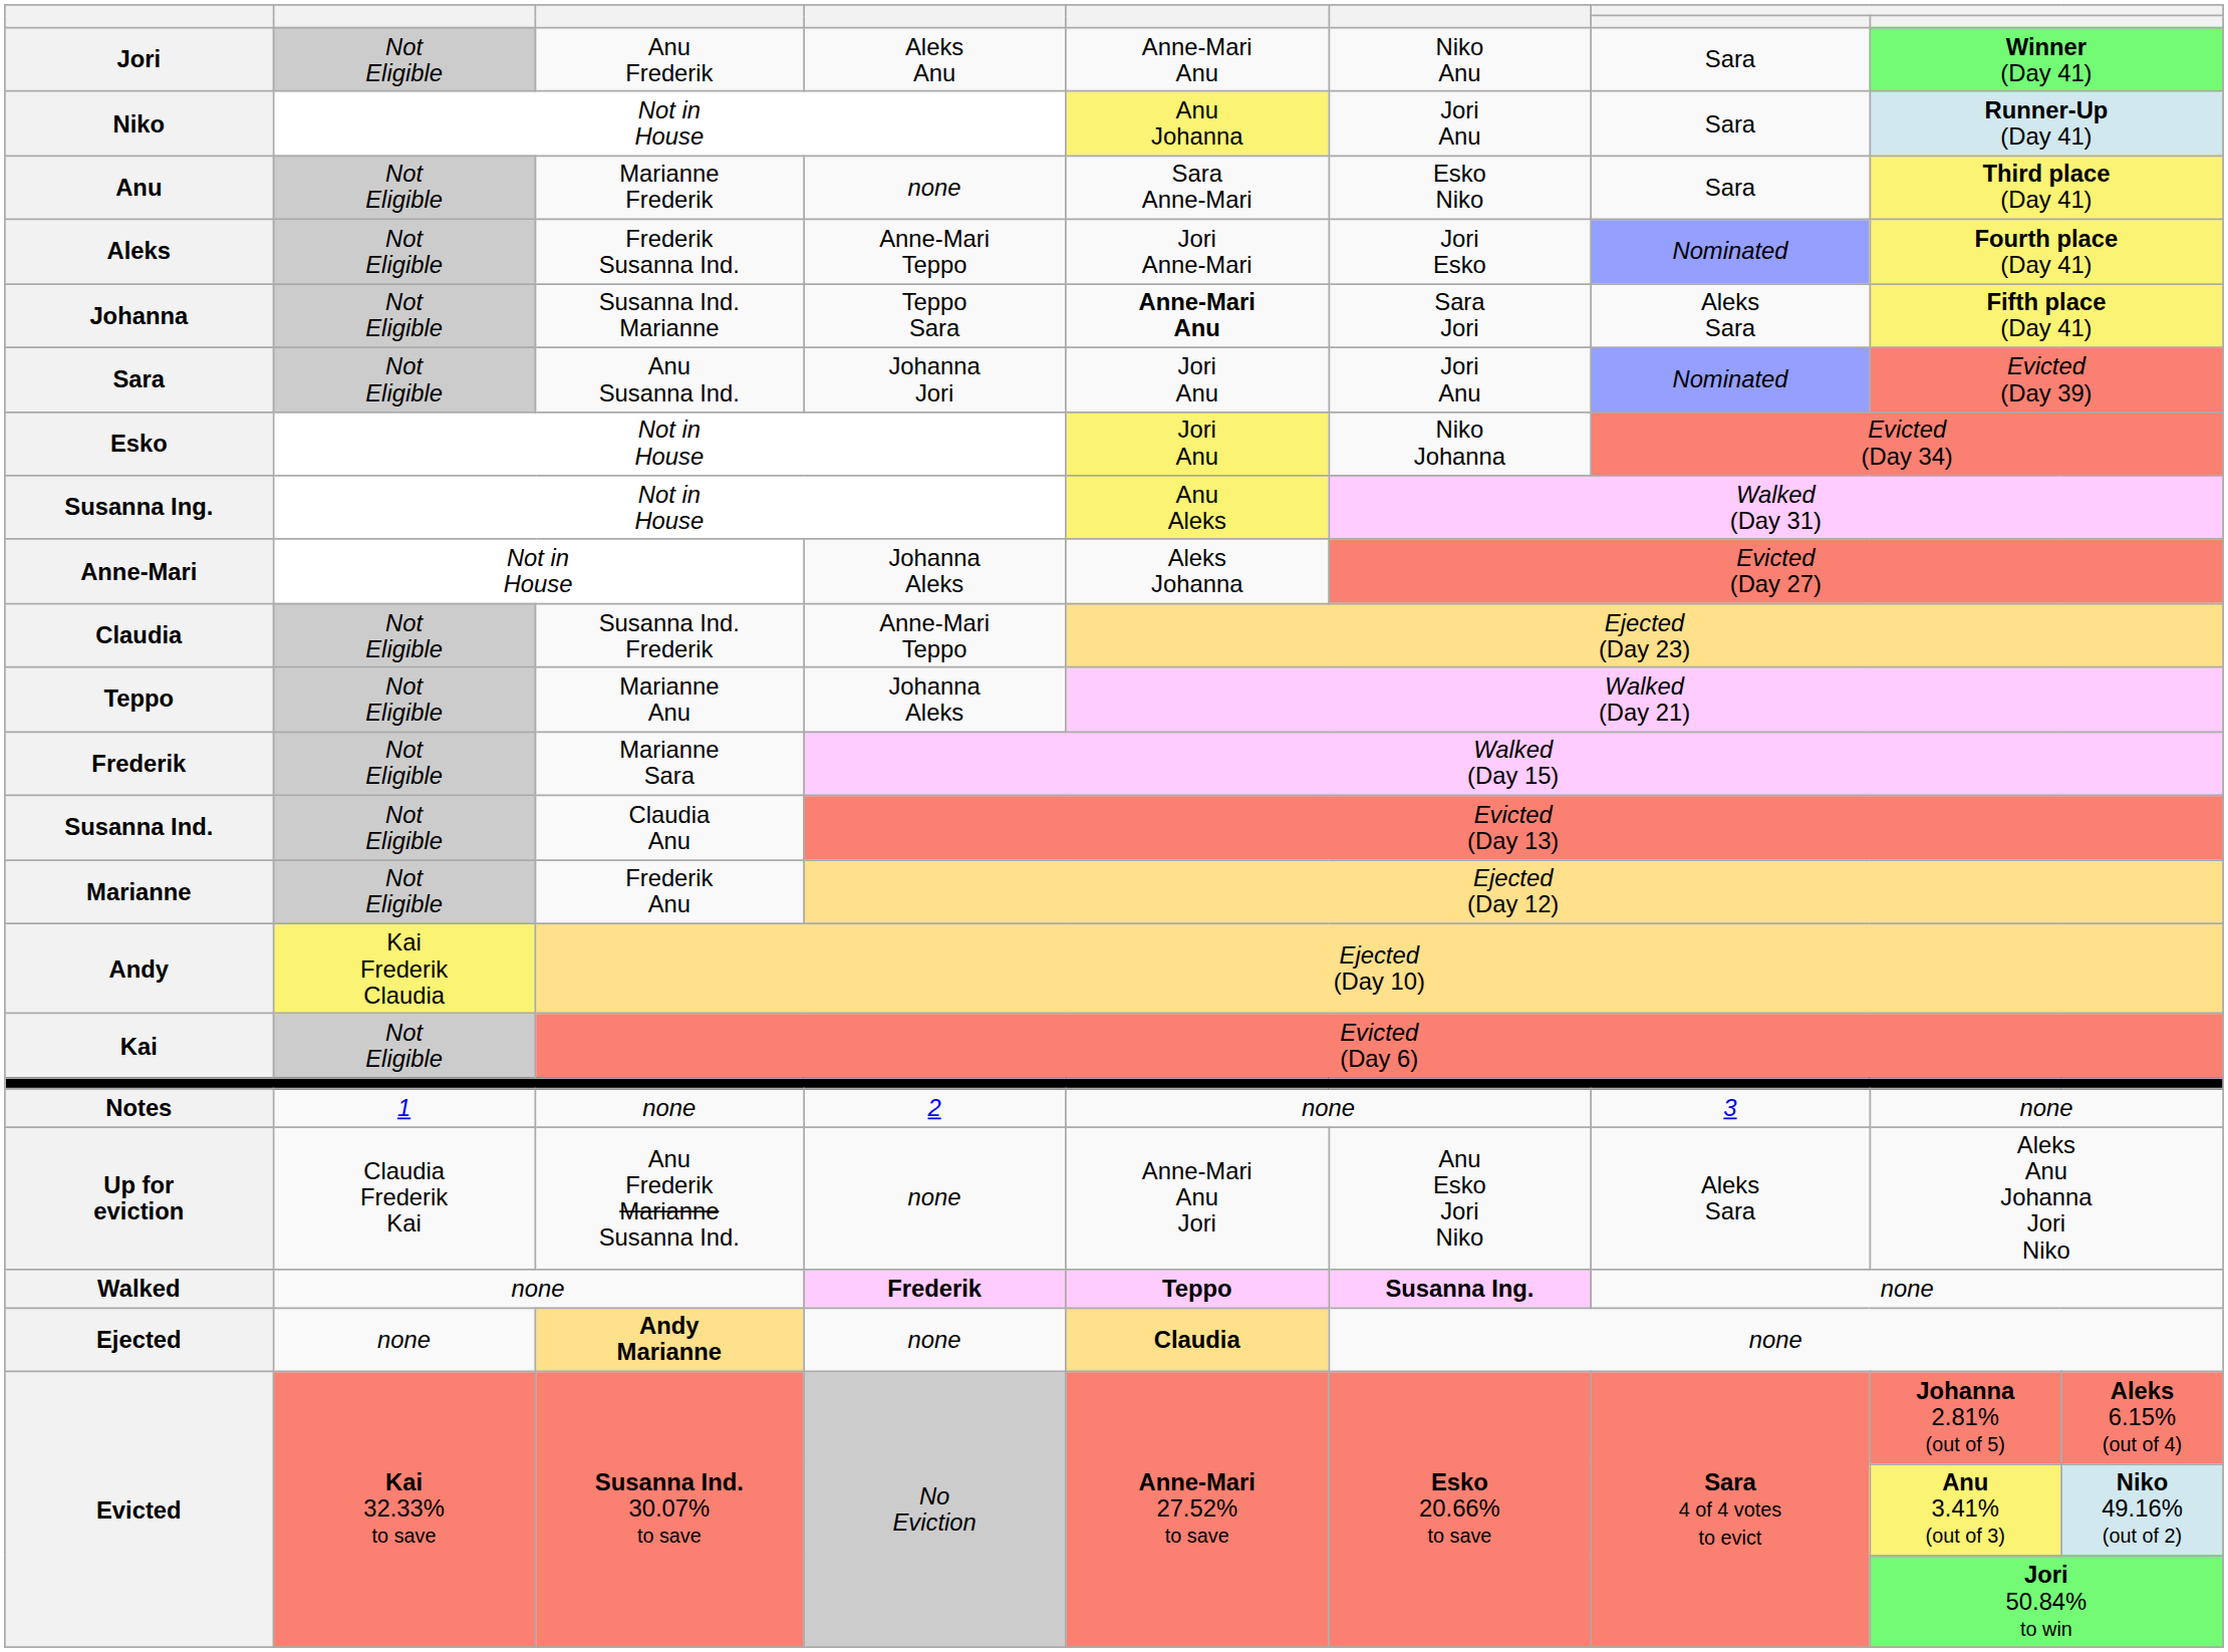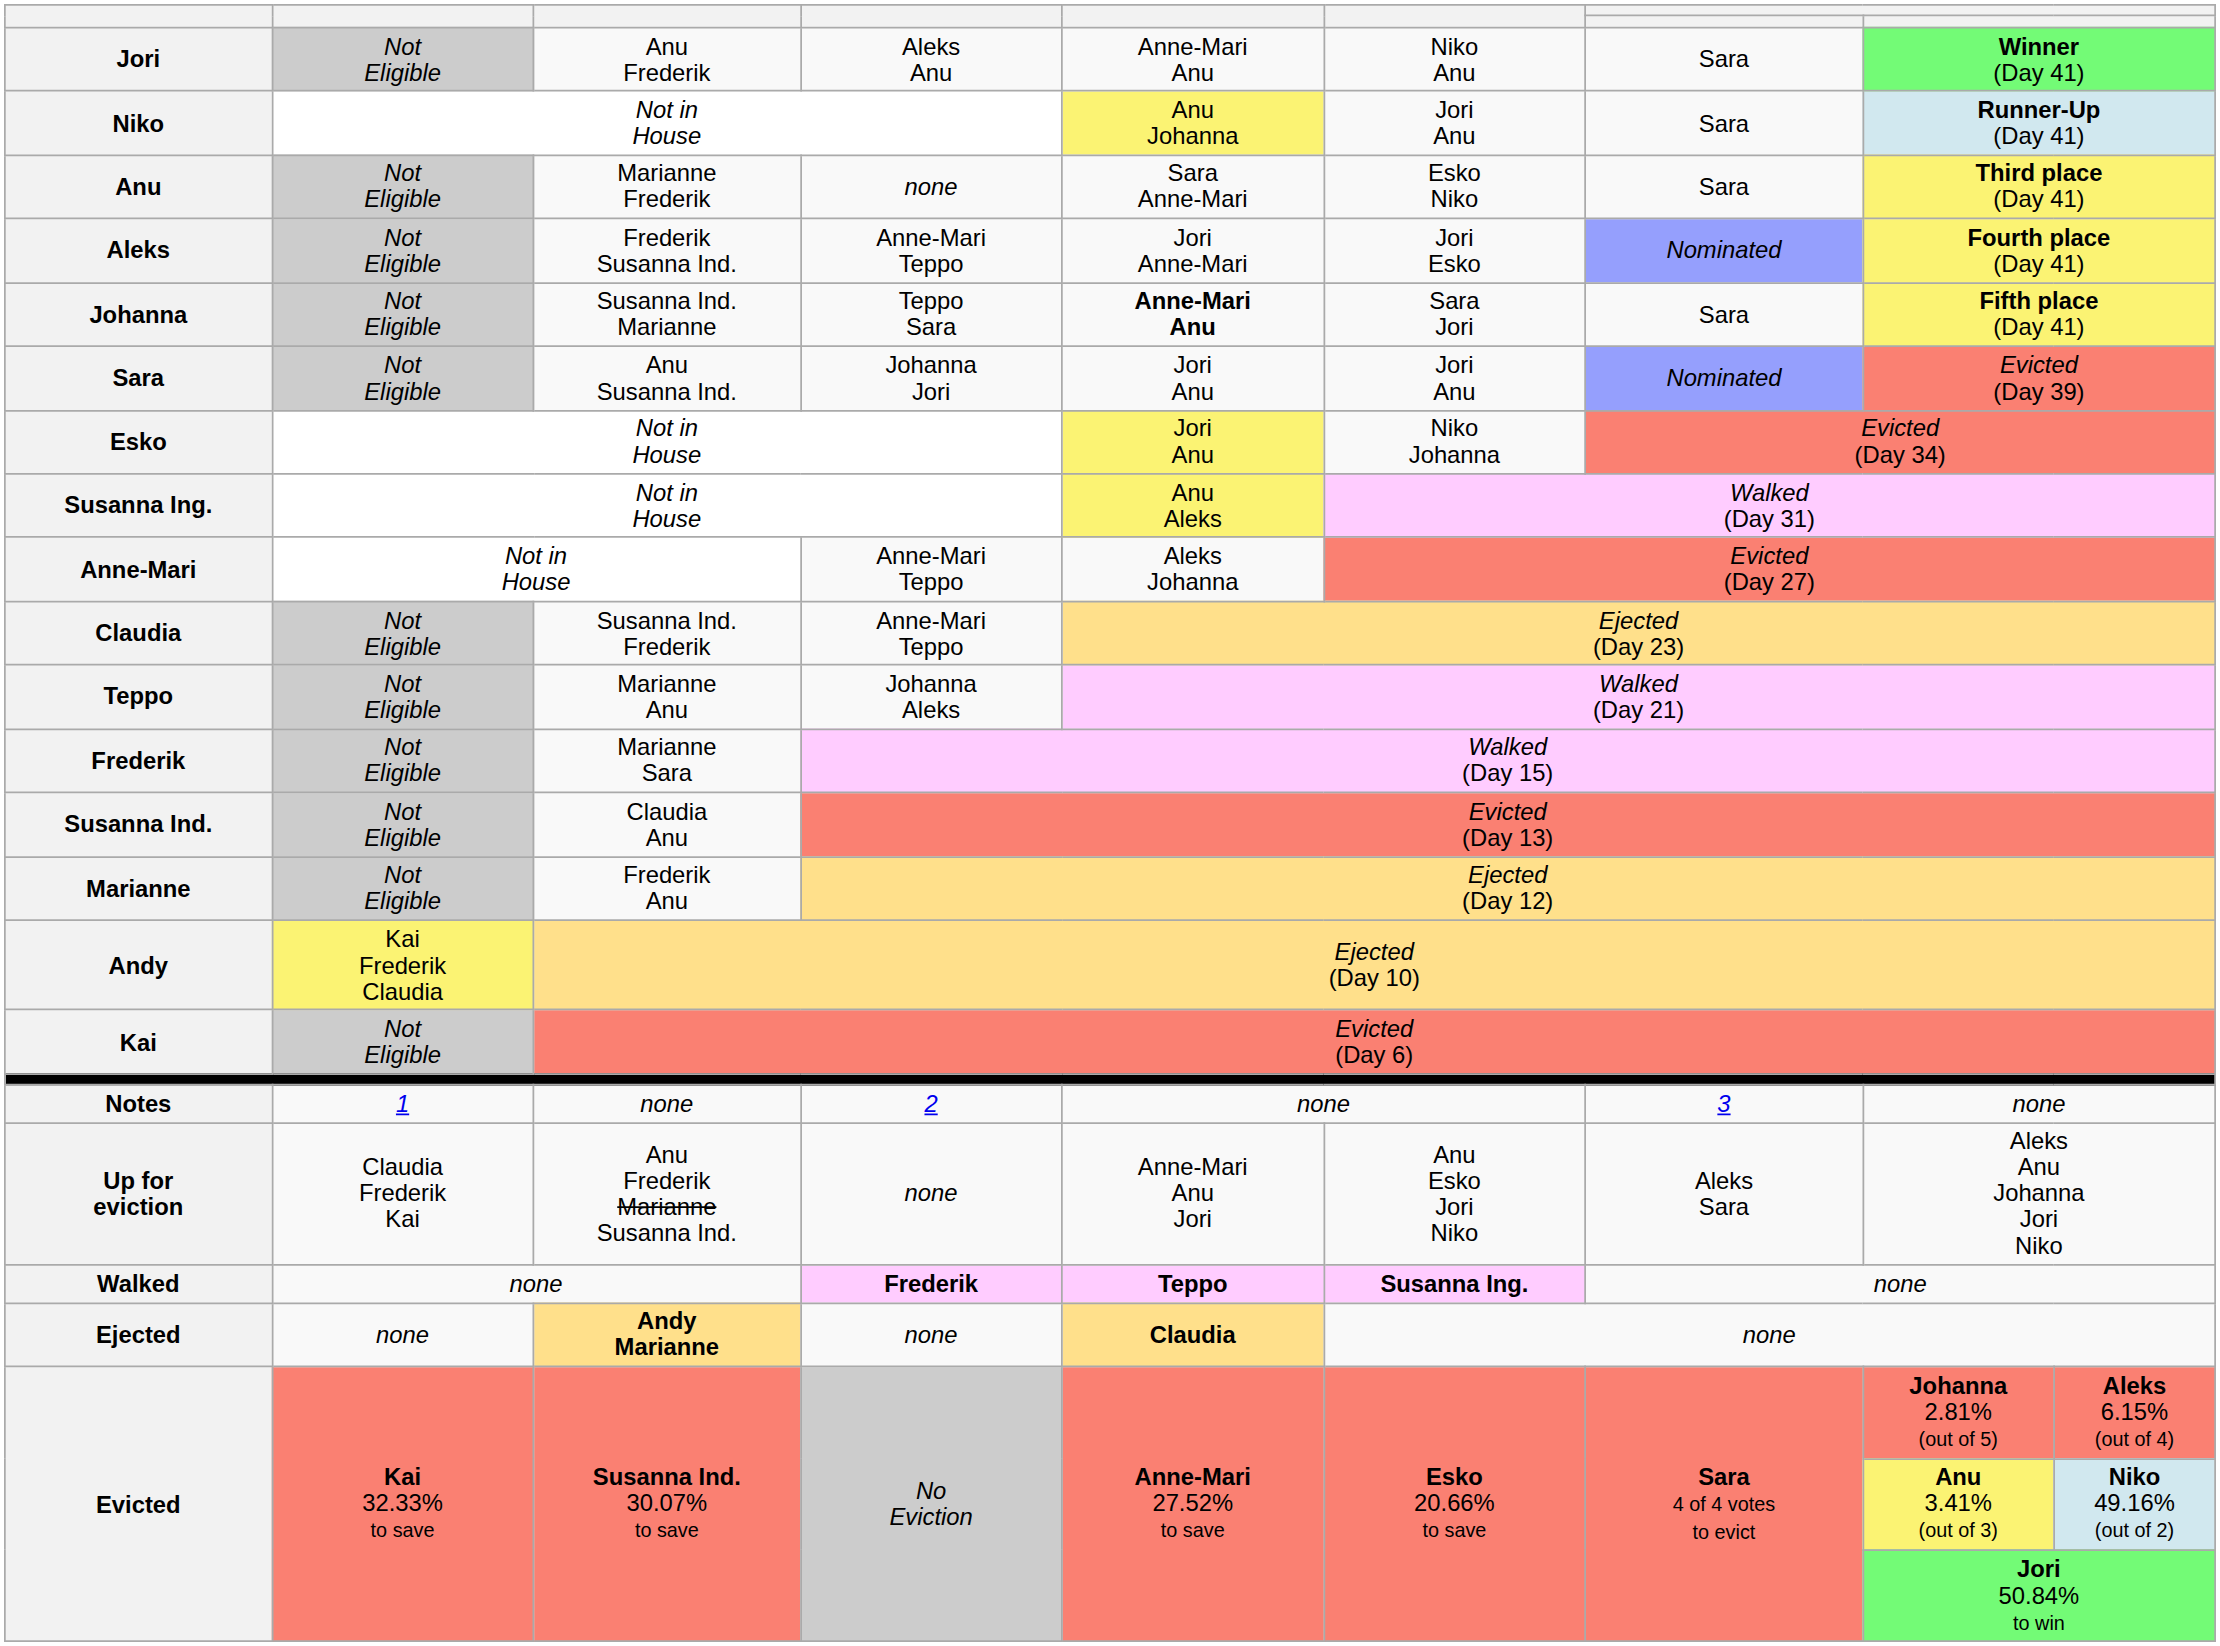Johanna | column 7: Aleks Sara -> Sara
Anne-Mari | column 4: Johanna Aleks -> Anne-Mari Teppo
